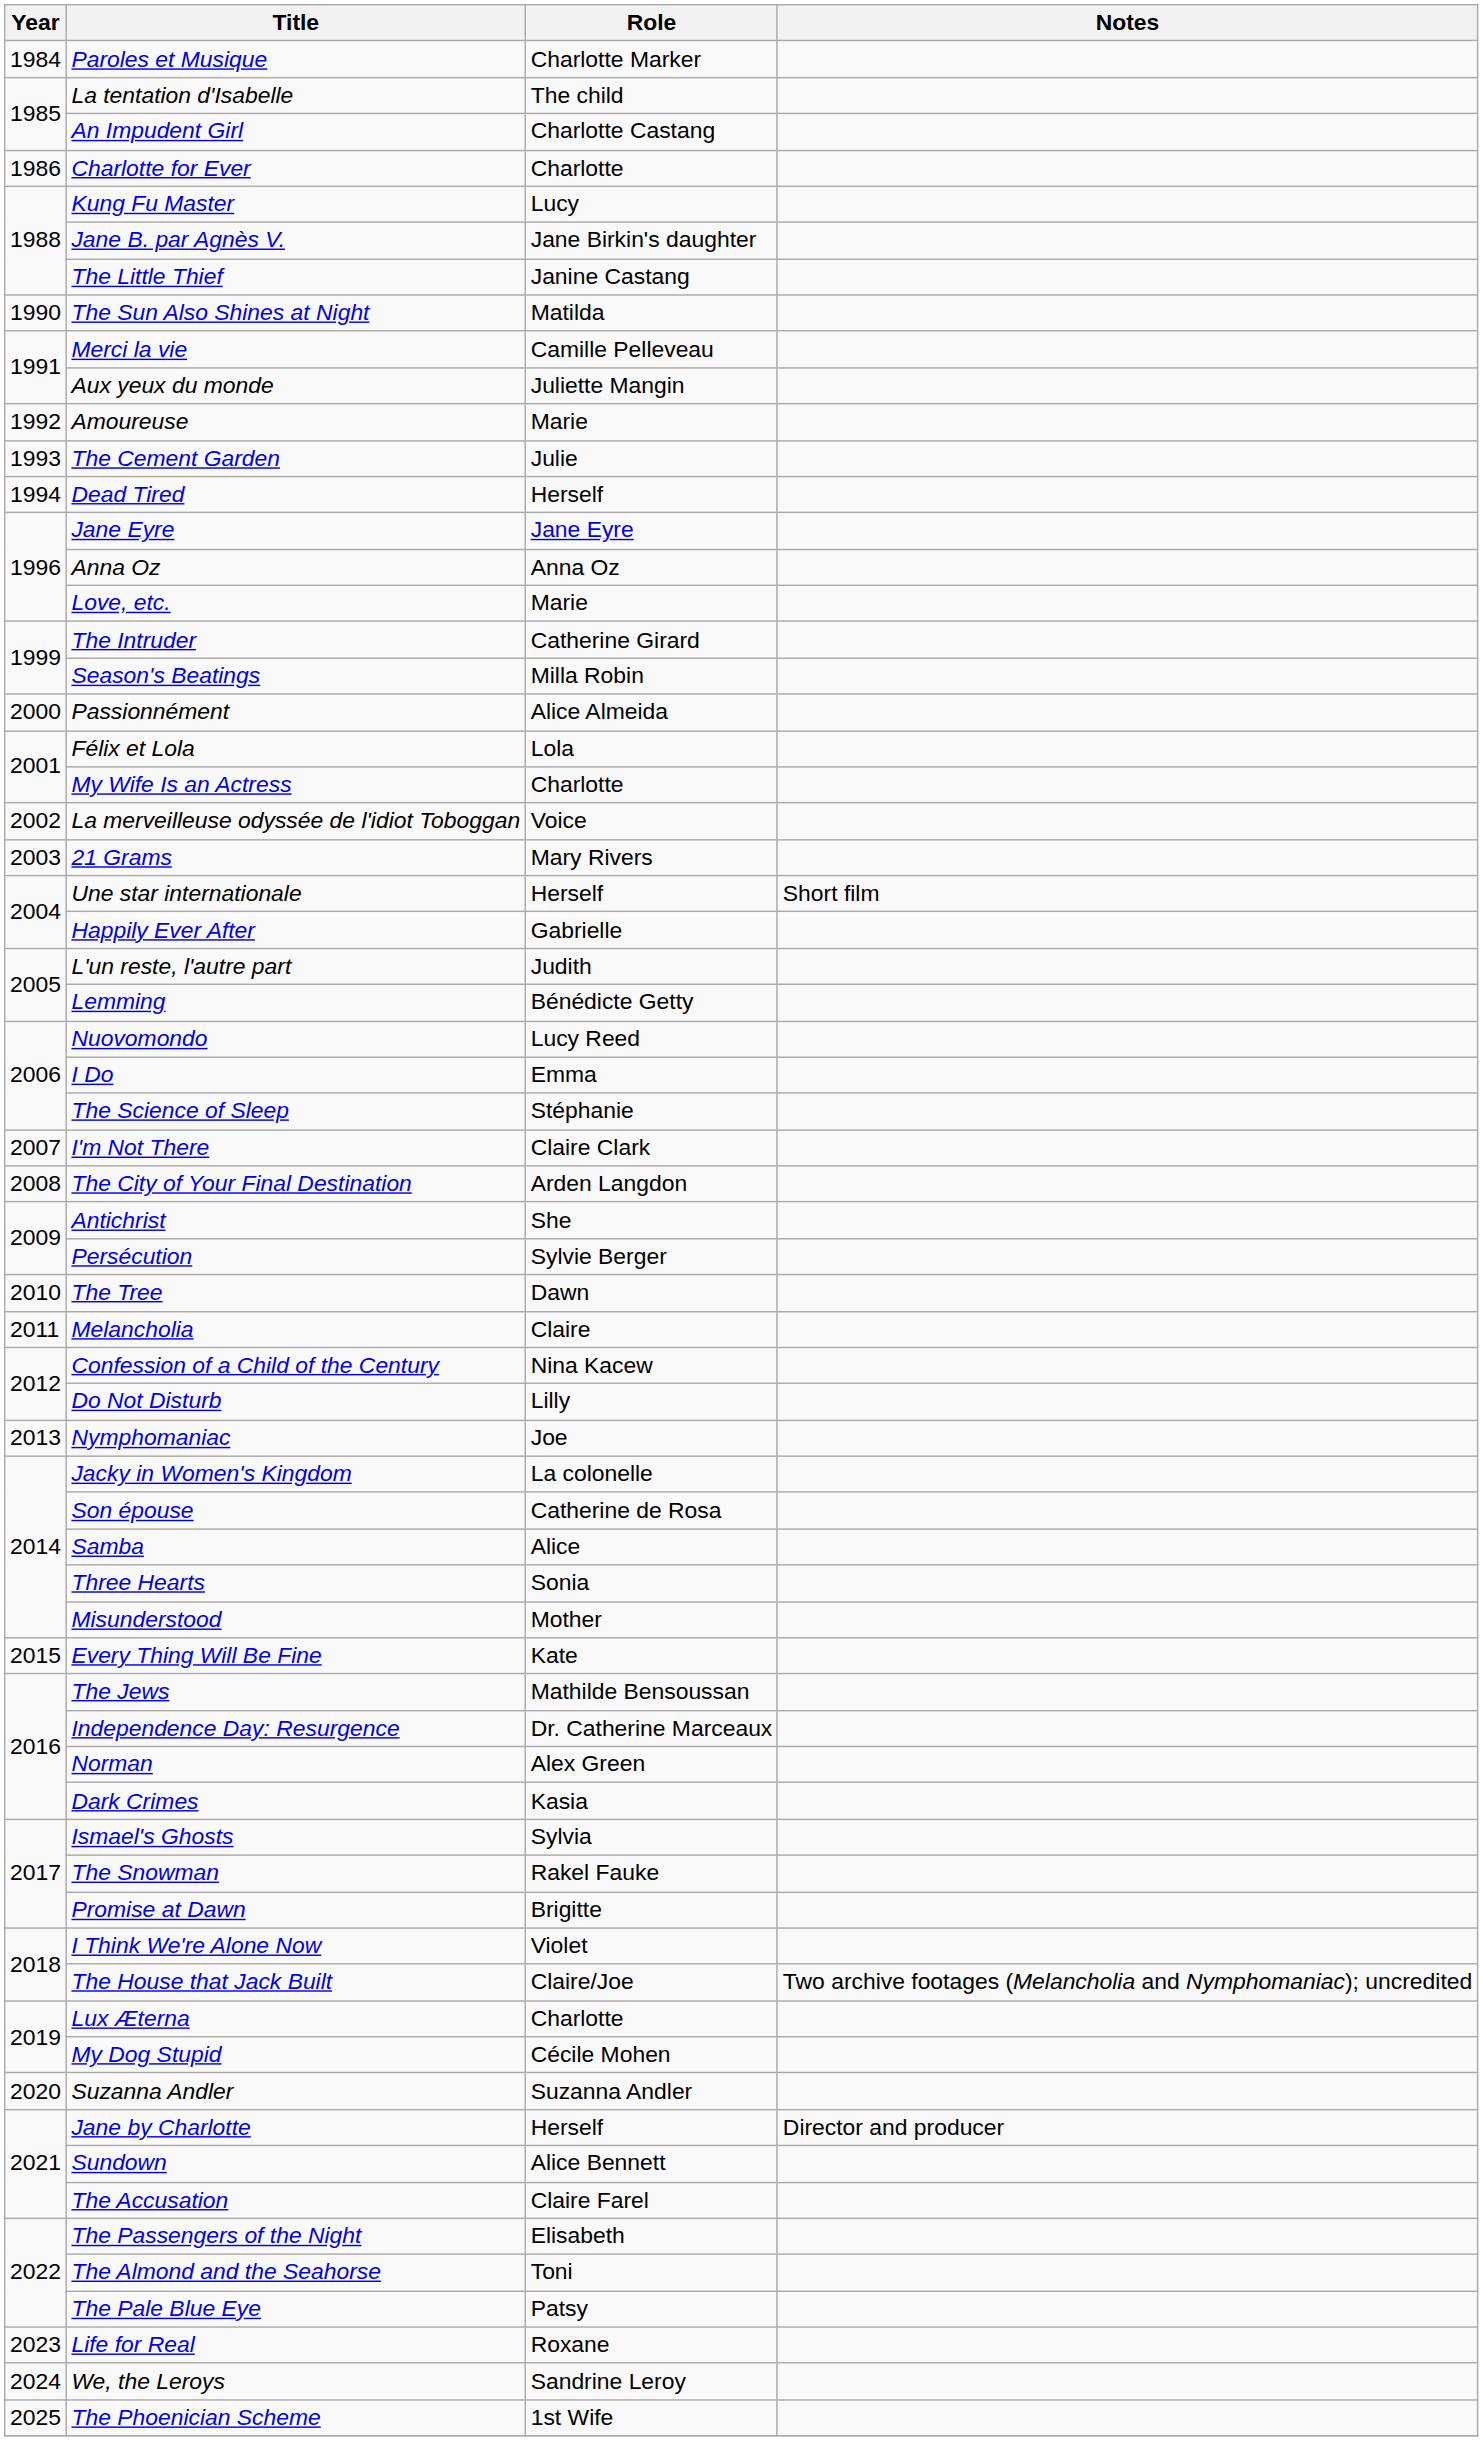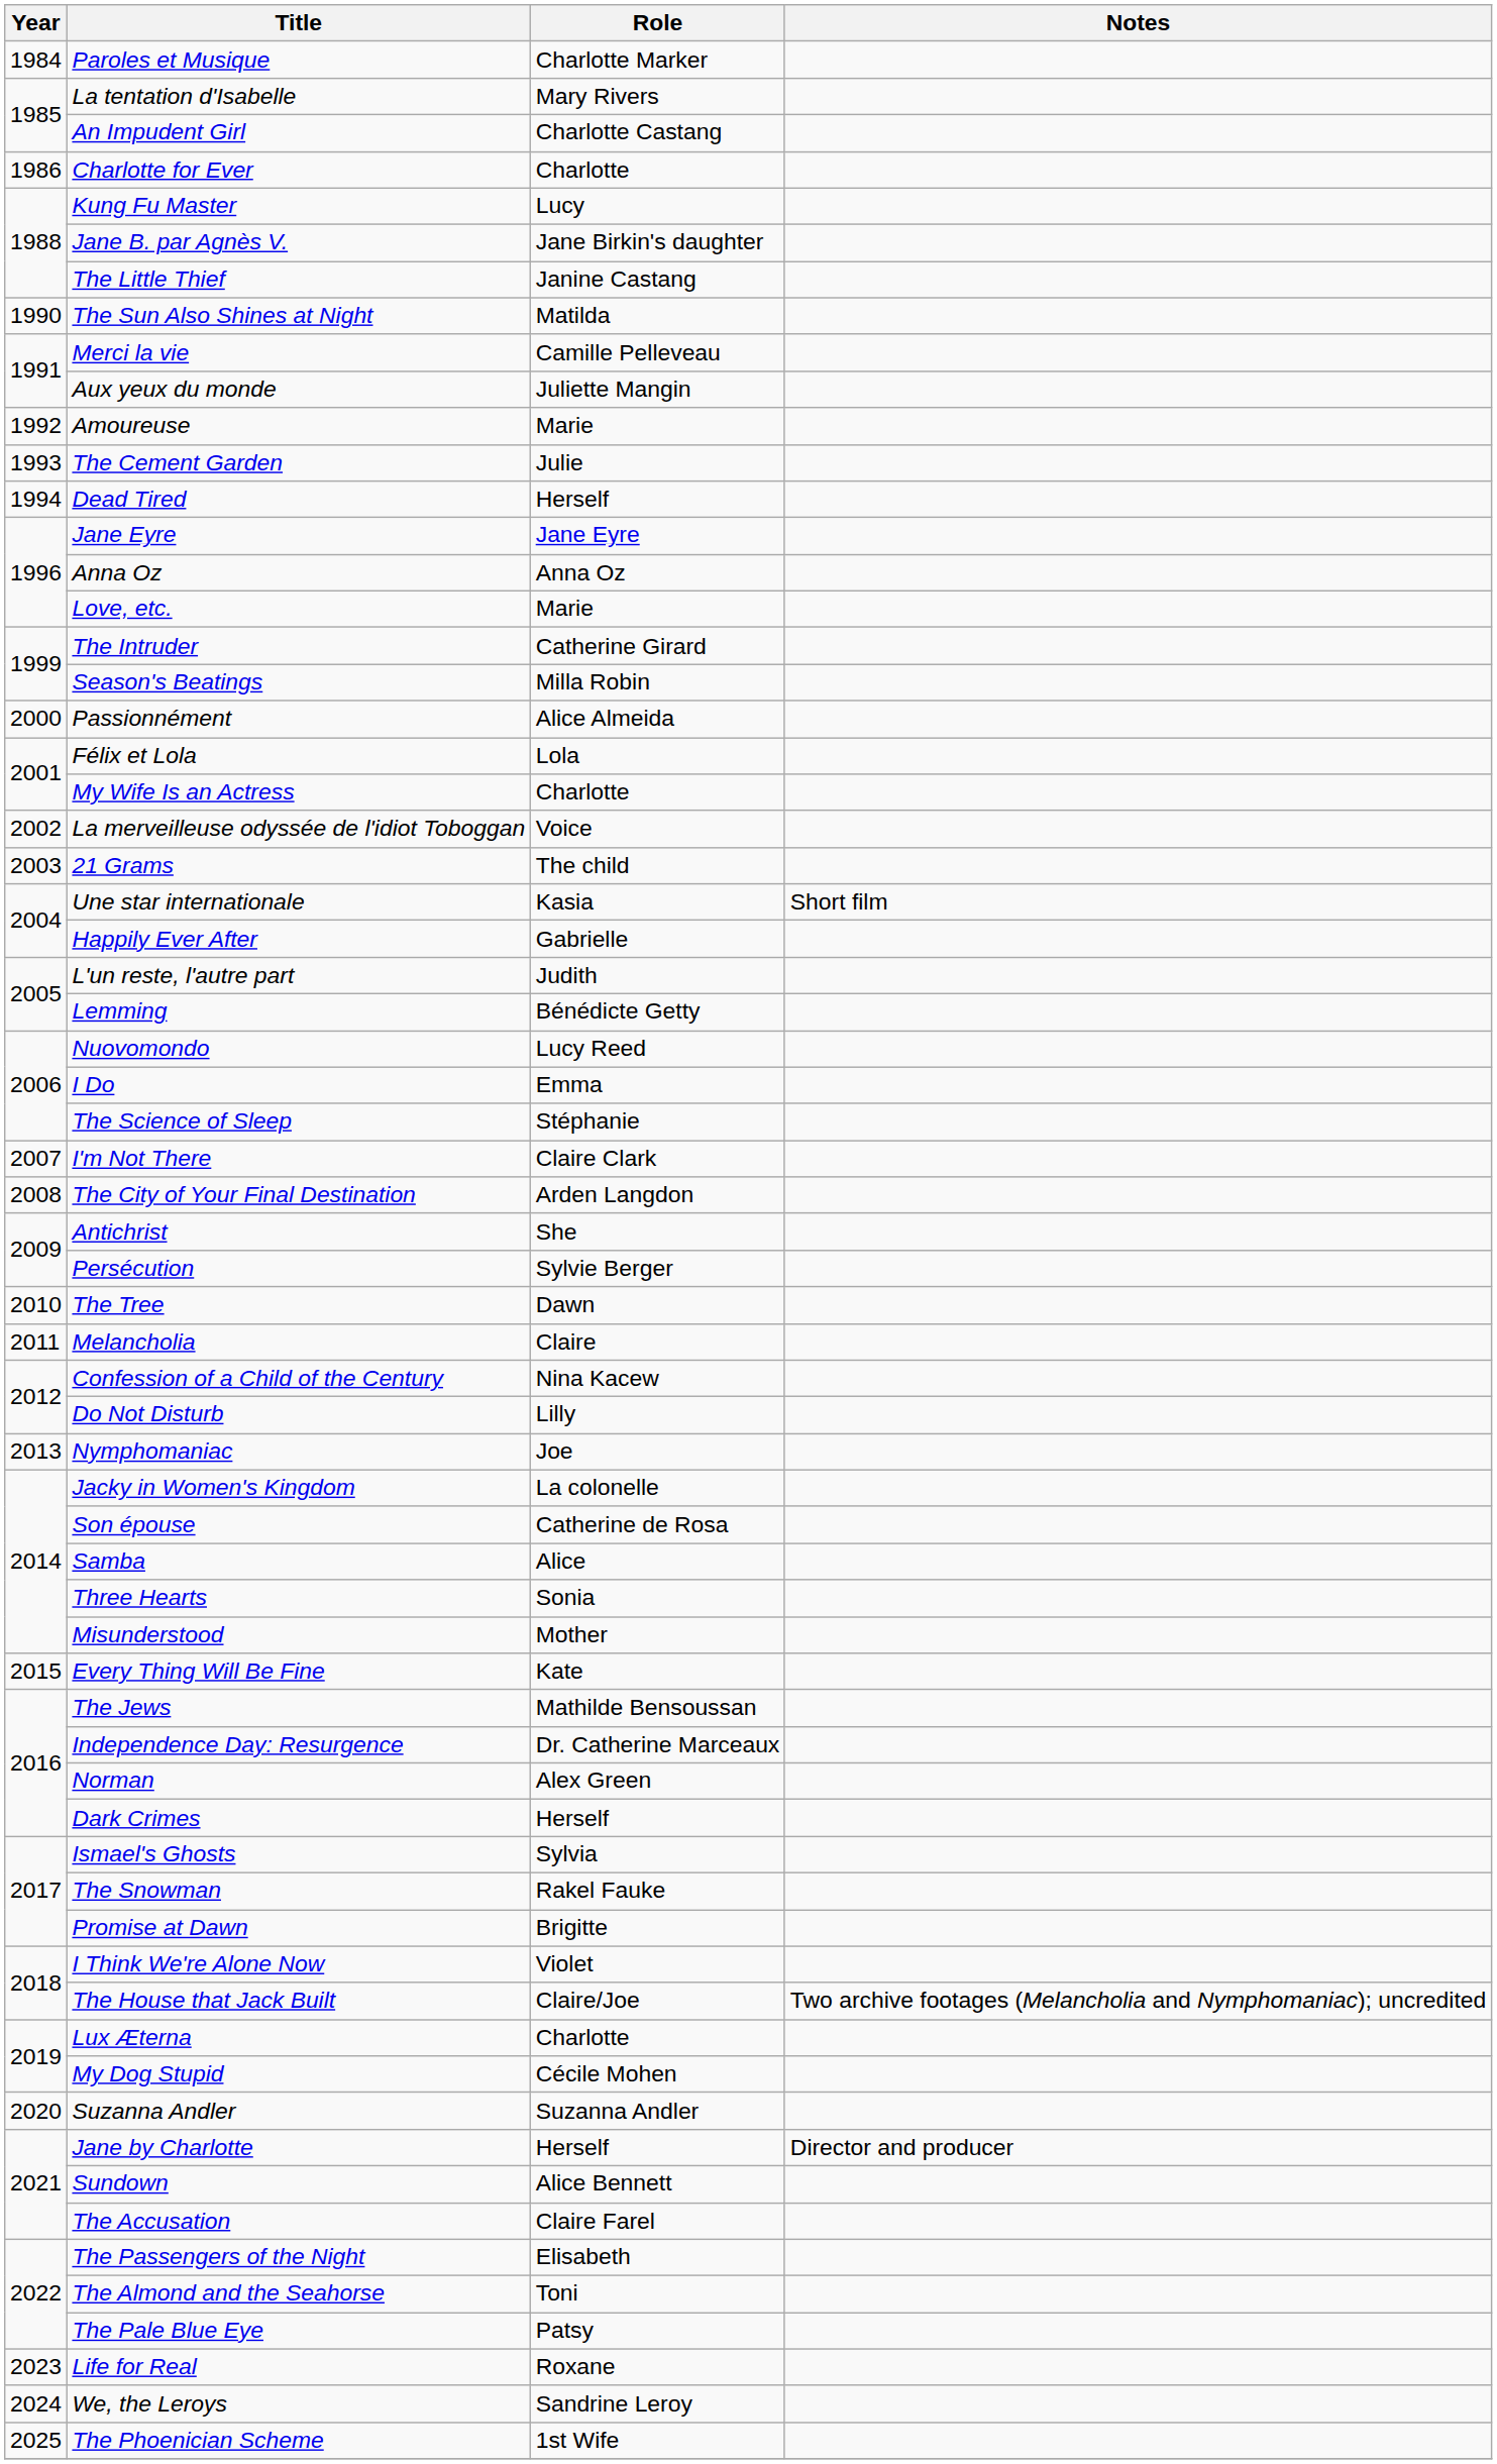La tentation d'Isabelle | Role: The child -> Mary Rivers
21 Grams | Role: Mary Rivers -> The child
Une star internationale | Role: Herself -> Kasia
Dark Crimes | Role: Kasia -> Herself
